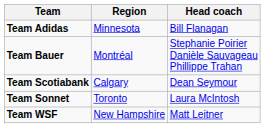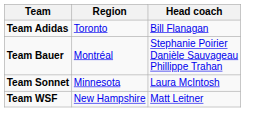Team Adidas | Region: Minnesota -> Toronto
- row: Team Scotiabank | Calgary | Dean Seymour
Team Sonnet | Region: Toronto -> Minnesota
